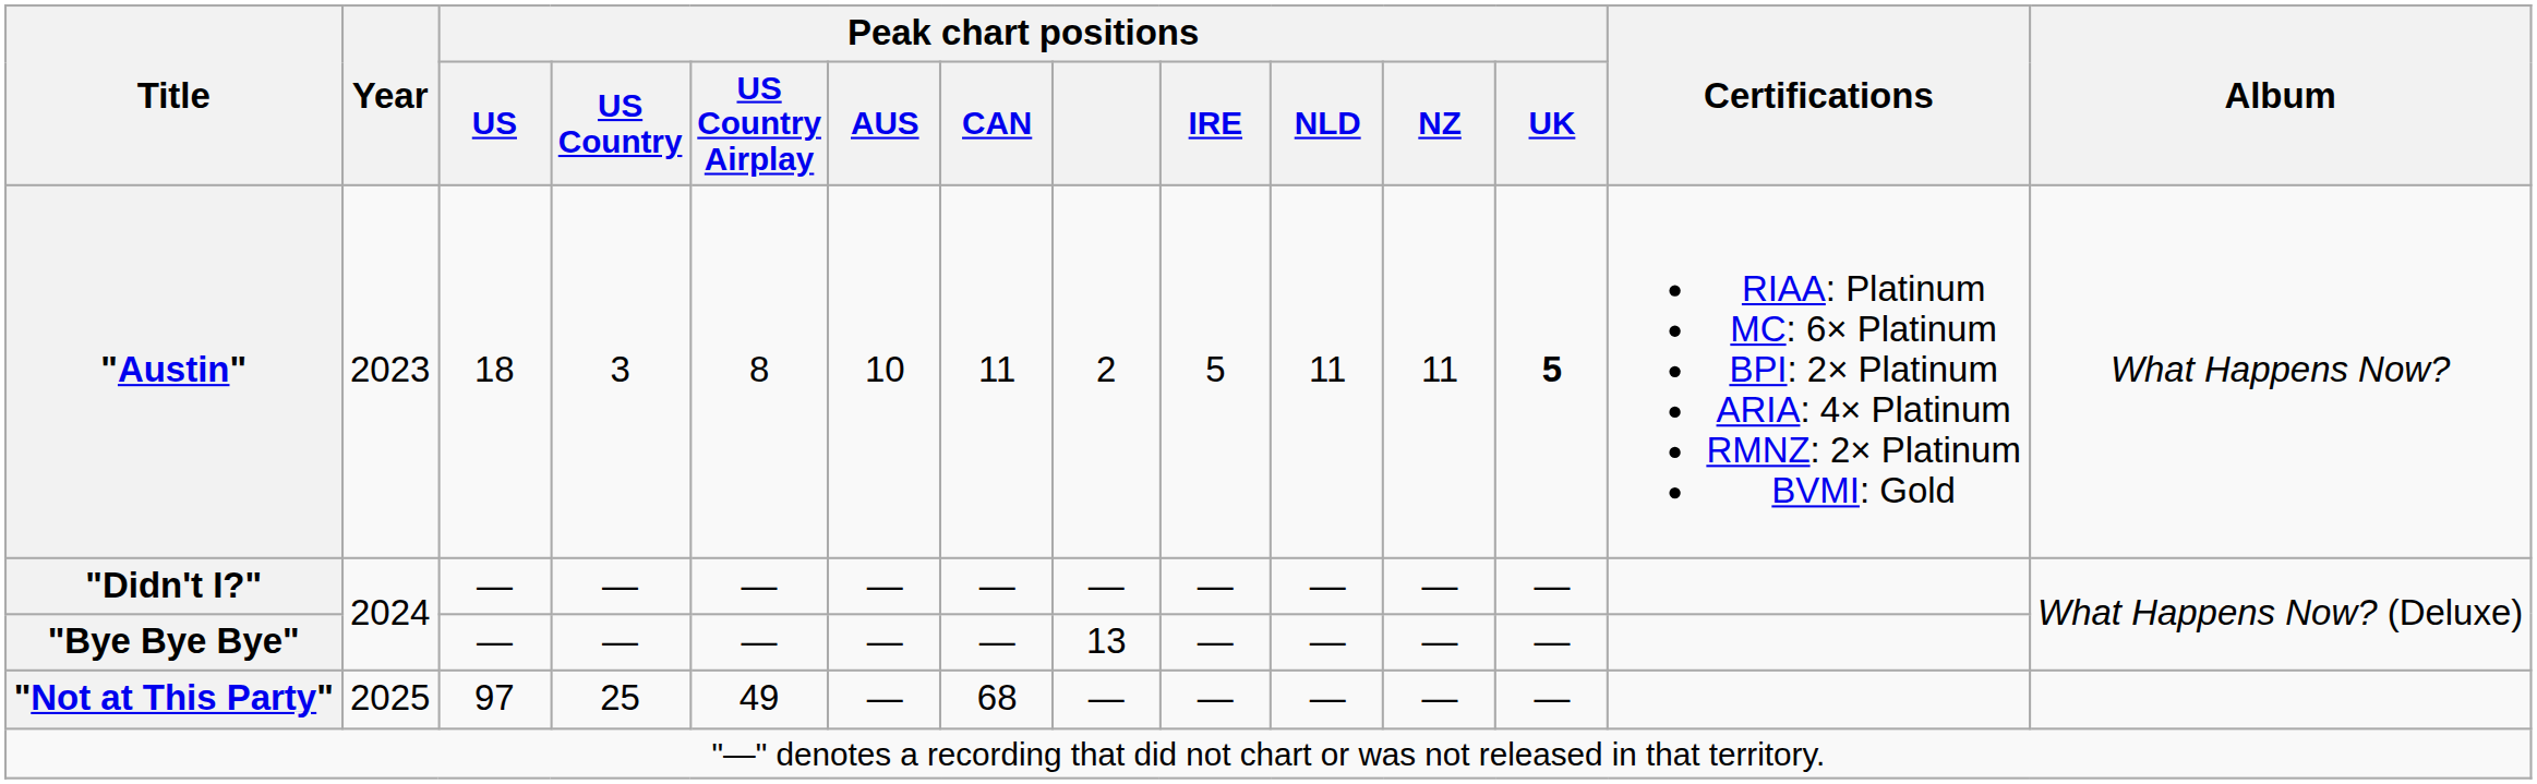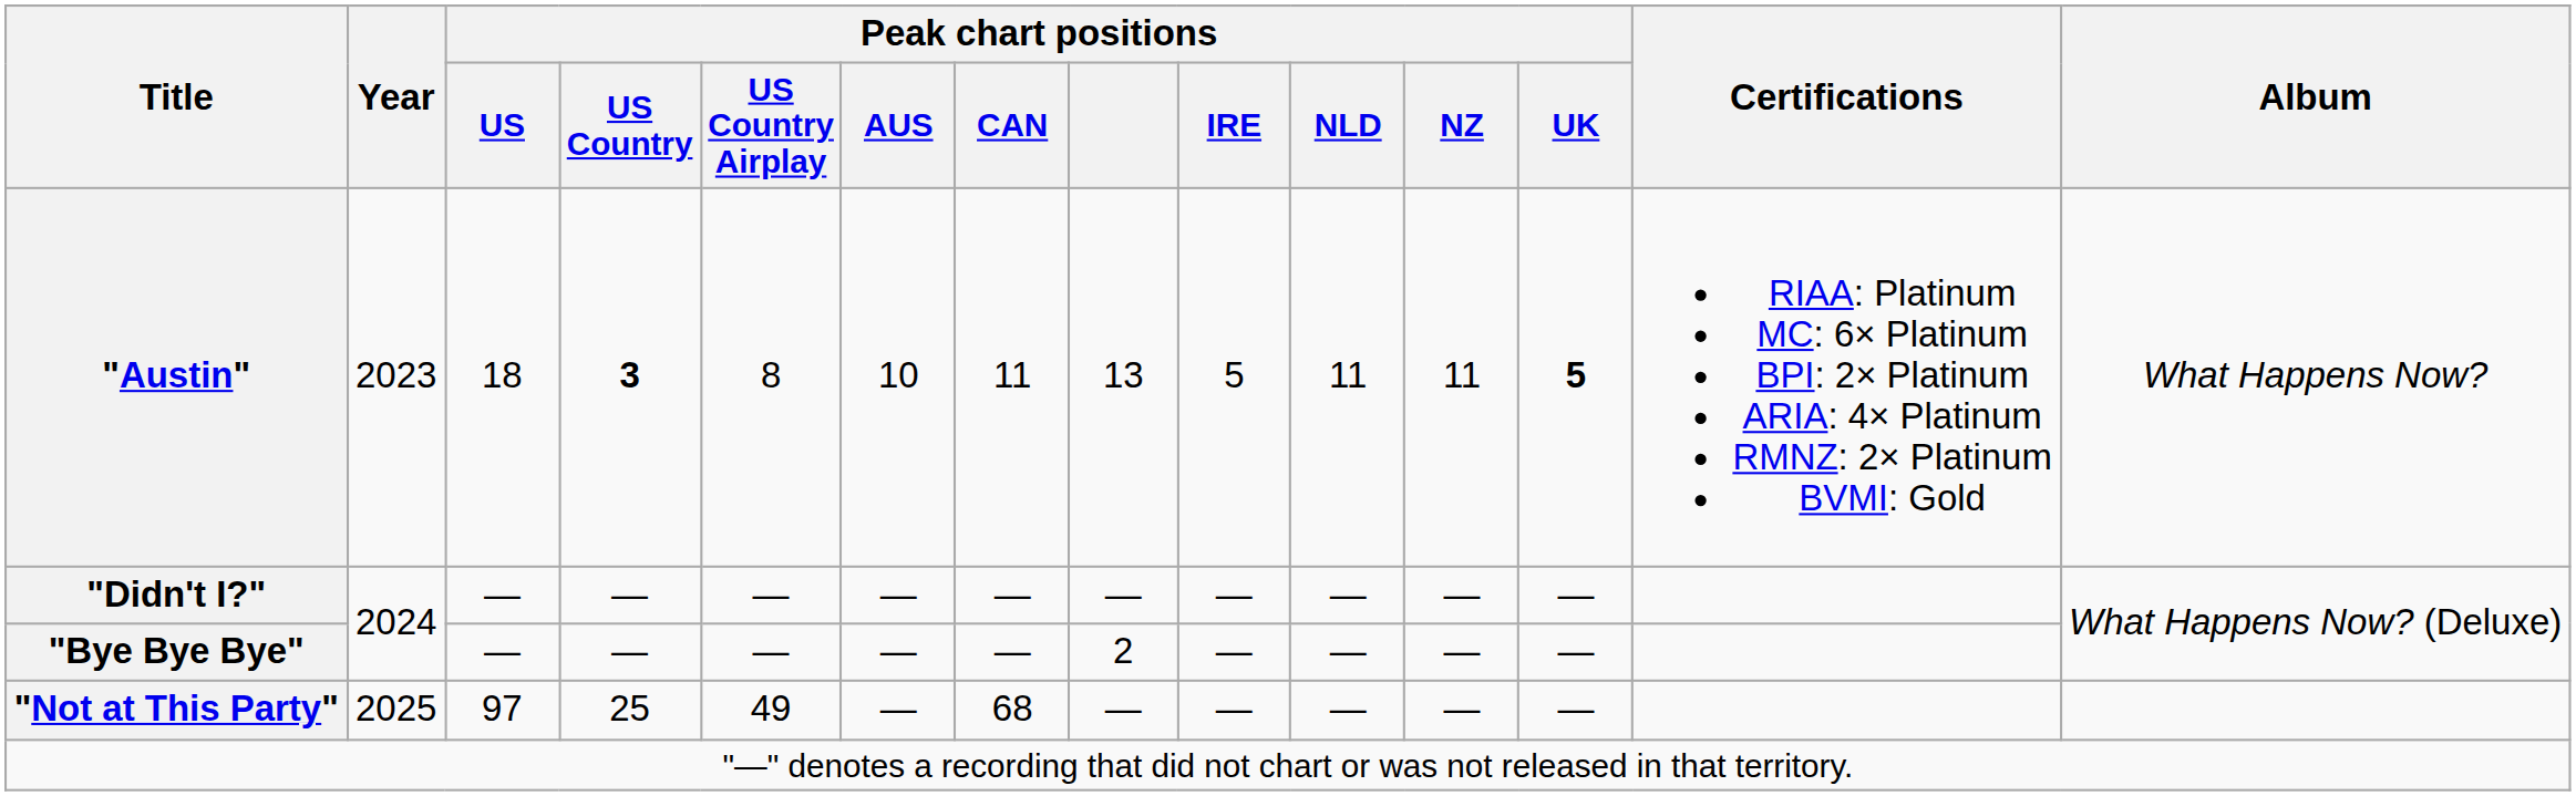"Austin" | Peak chart positions / US Country: normal -> bold
"Austin" | Peak chart positions: 2 -> 13
"Bye Bye Bye" | Peak chart positions: 13 -> 2
